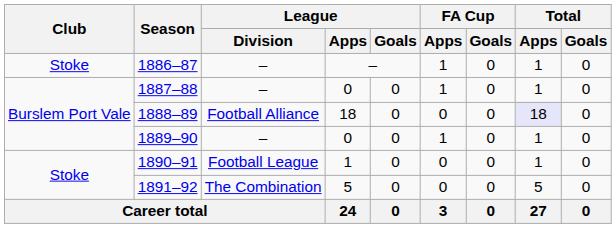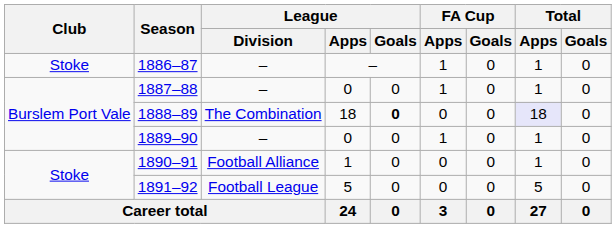1888–89 | League / Division: Football Alliance -> The Combination
1888–89 | League / Goals: normal -> bold
1890–91 | League / Division: Football League -> Football Alliance
1891–92 | League / Division: The Combination -> Football League
